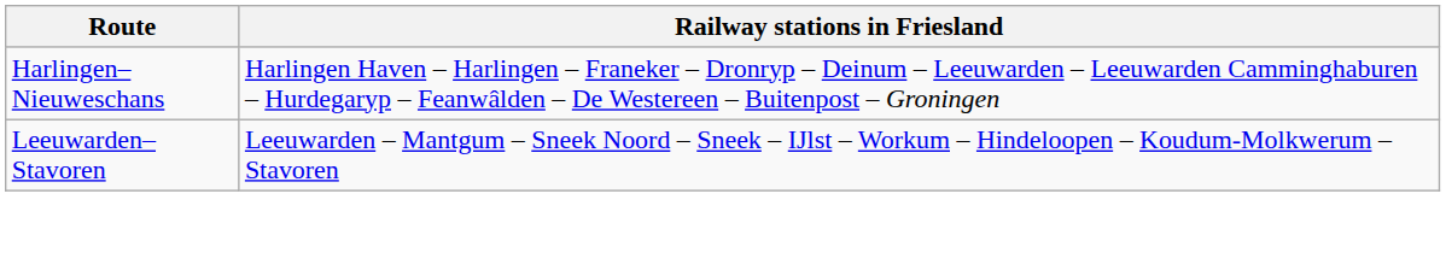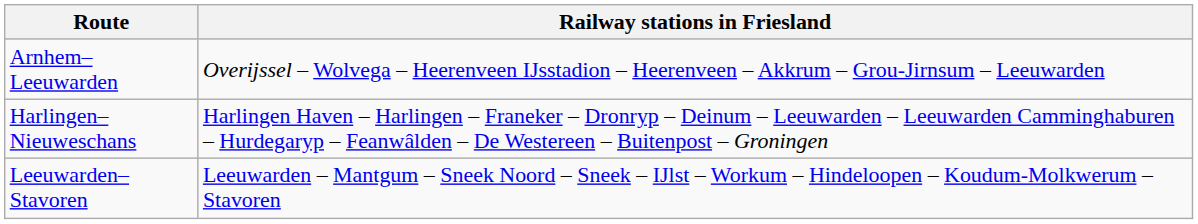+ row: Arnhem–Leeuwarden | Overijssel – Wolvega – Heerenveen IJsstadion – Heerenveen – Akkrum – Grou-Jirnsum – Leeuwarden
